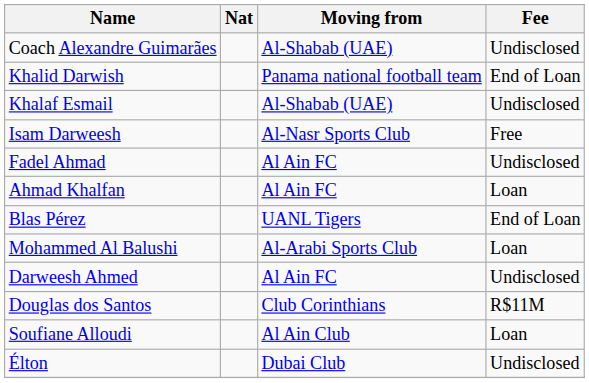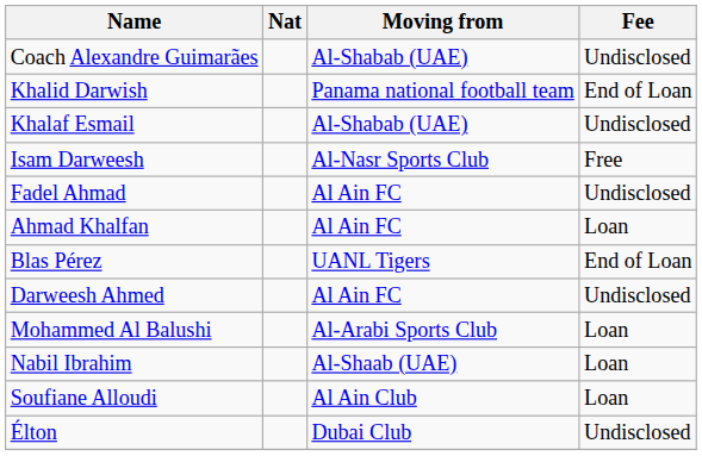rows swapped: Mohammed Al Balushi <-> Darweesh Ahmed
- row: Douglas dos Santos | Club Corinthians | R$11M
+ row: Nabil Ibrahim | Al-Shaab (UAE) | Loan
